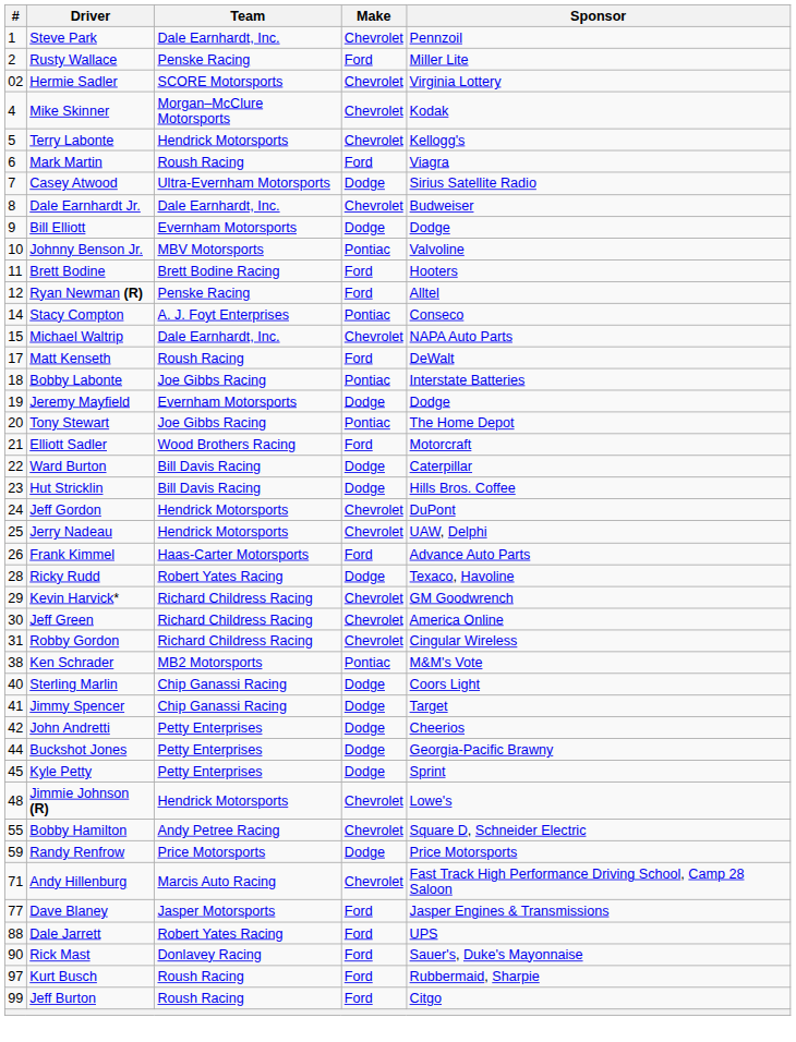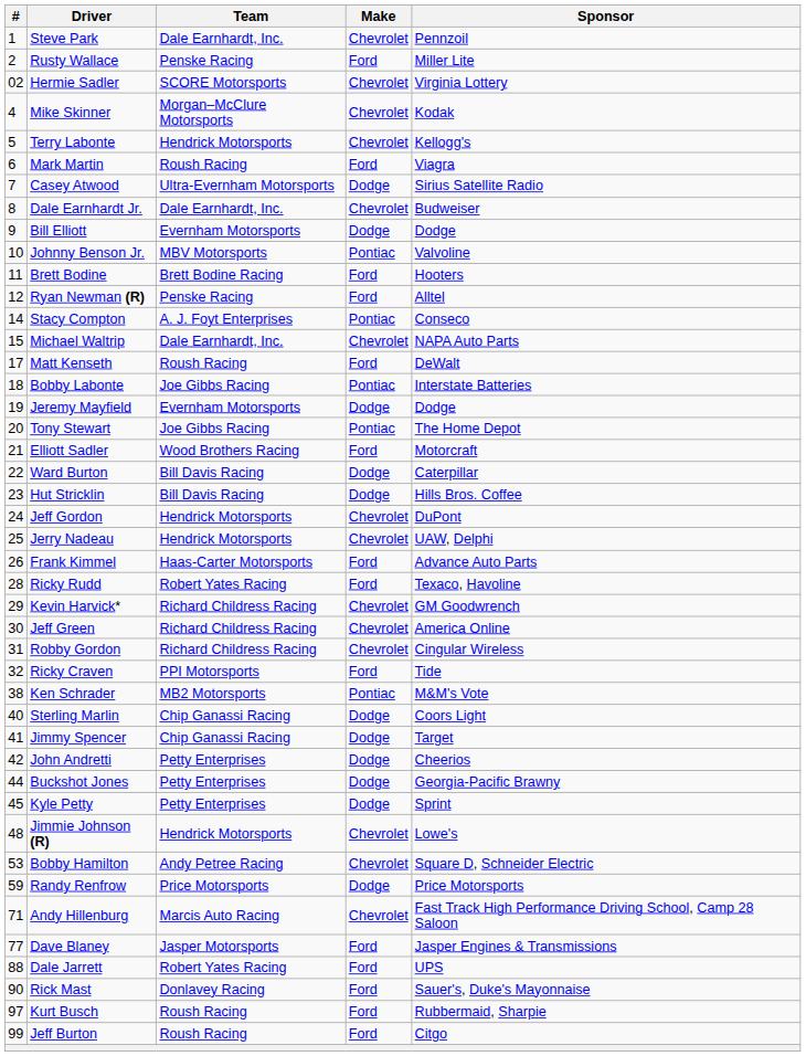Ricky Rudd | Make: Dodge -> Ford
+ row: 32 | Ricky Craven | PPI Motorsports | Ford | Tide
Bobby Hamilton | #: 55 -> 53
